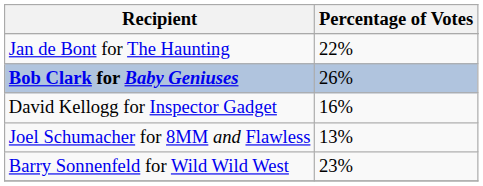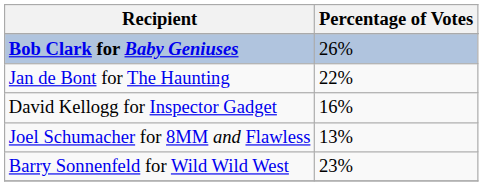rows swapped: Bob Clark for Baby Geniuses <-> Jan de Bont for The Haunting
